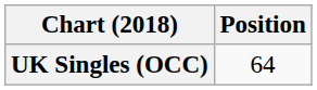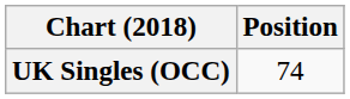UK Singles (OCC) | Position: 64 -> 74
